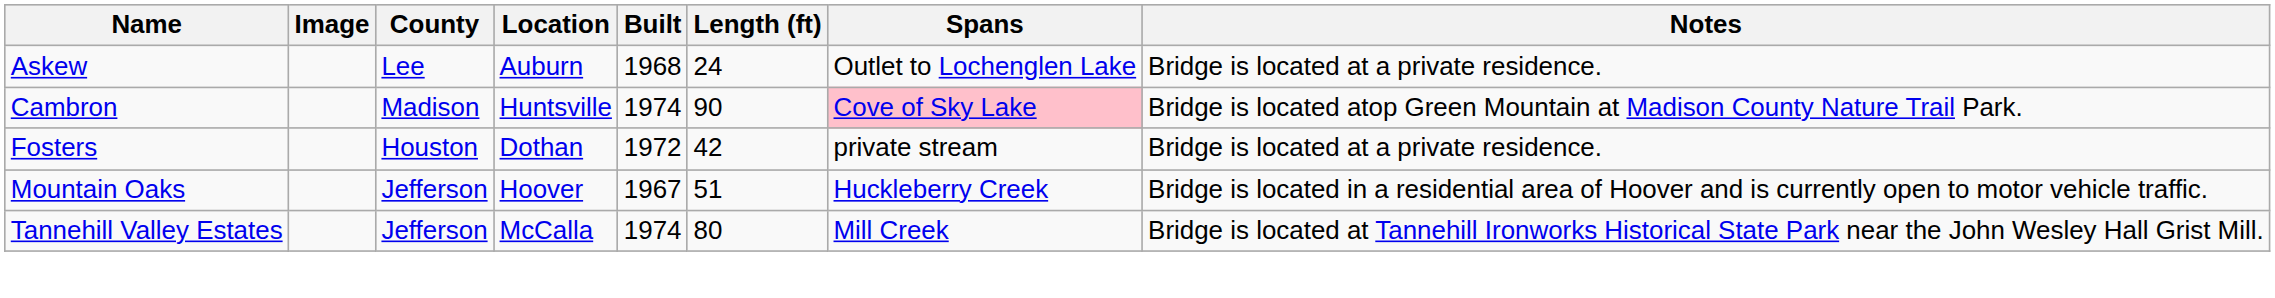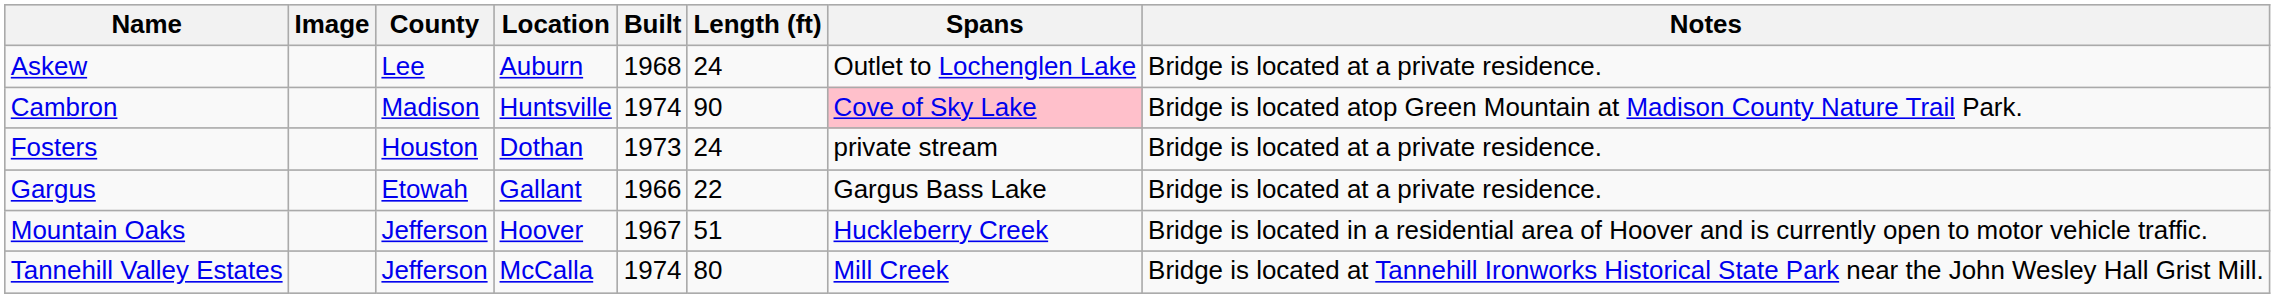Fosters | Built: 1972 -> 1973
Fosters | Length (ft): 42 -> 24
+ row: Gargus | Etowah | Gallant | 1966 | 22 | Gargus Bass Lake | Bridge is located at a private residence.
